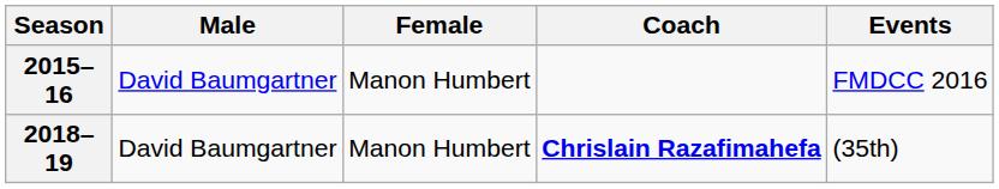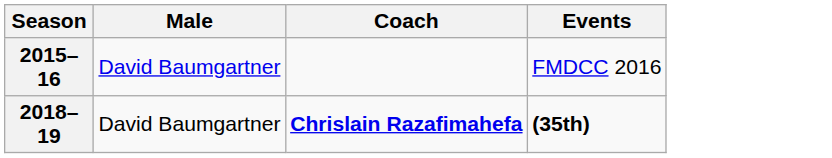- column: Female | Manon Humbert | Manon Humbert
2018–19 | Events: normal -> bold
